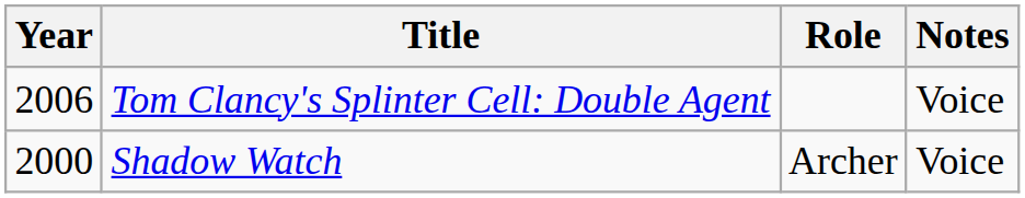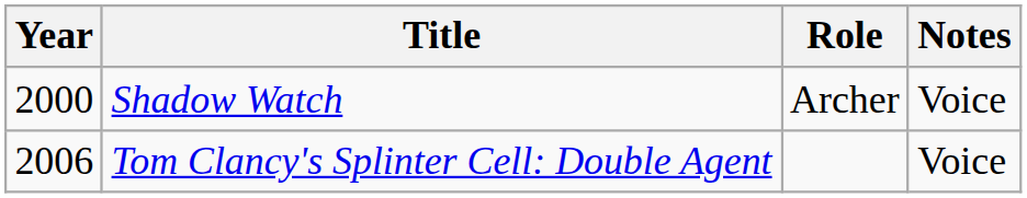rows swapped: Shadow Watch <-> Tom Clancy's Splinter Cell: Double Agent
